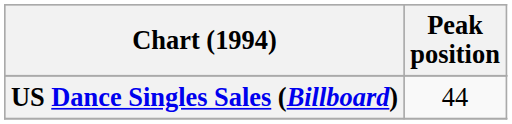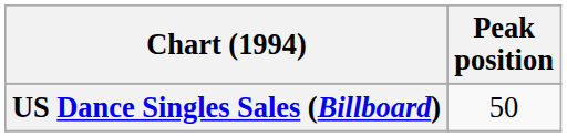US Dance Singles Sales (Billboard) | Peak position: 44 -> 50
